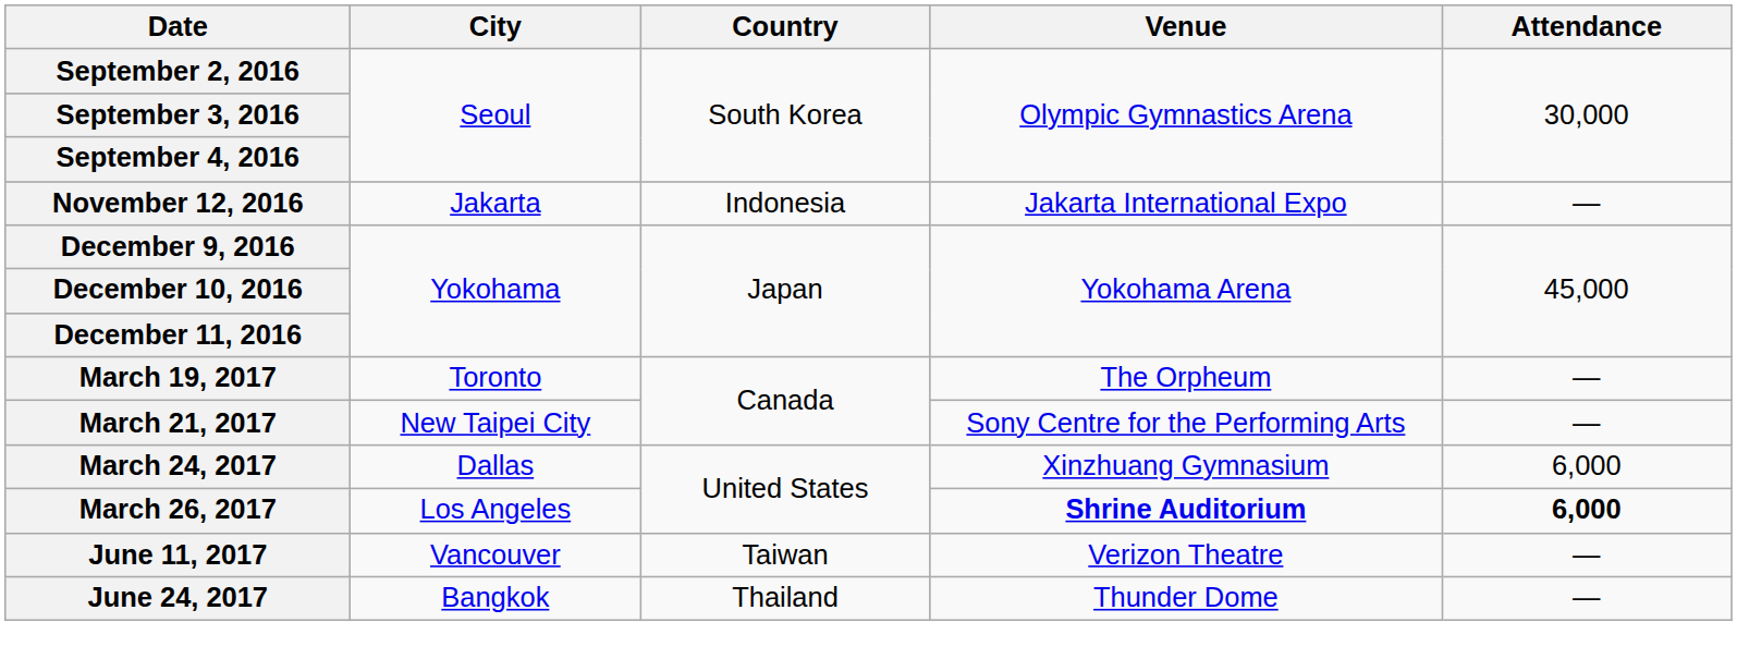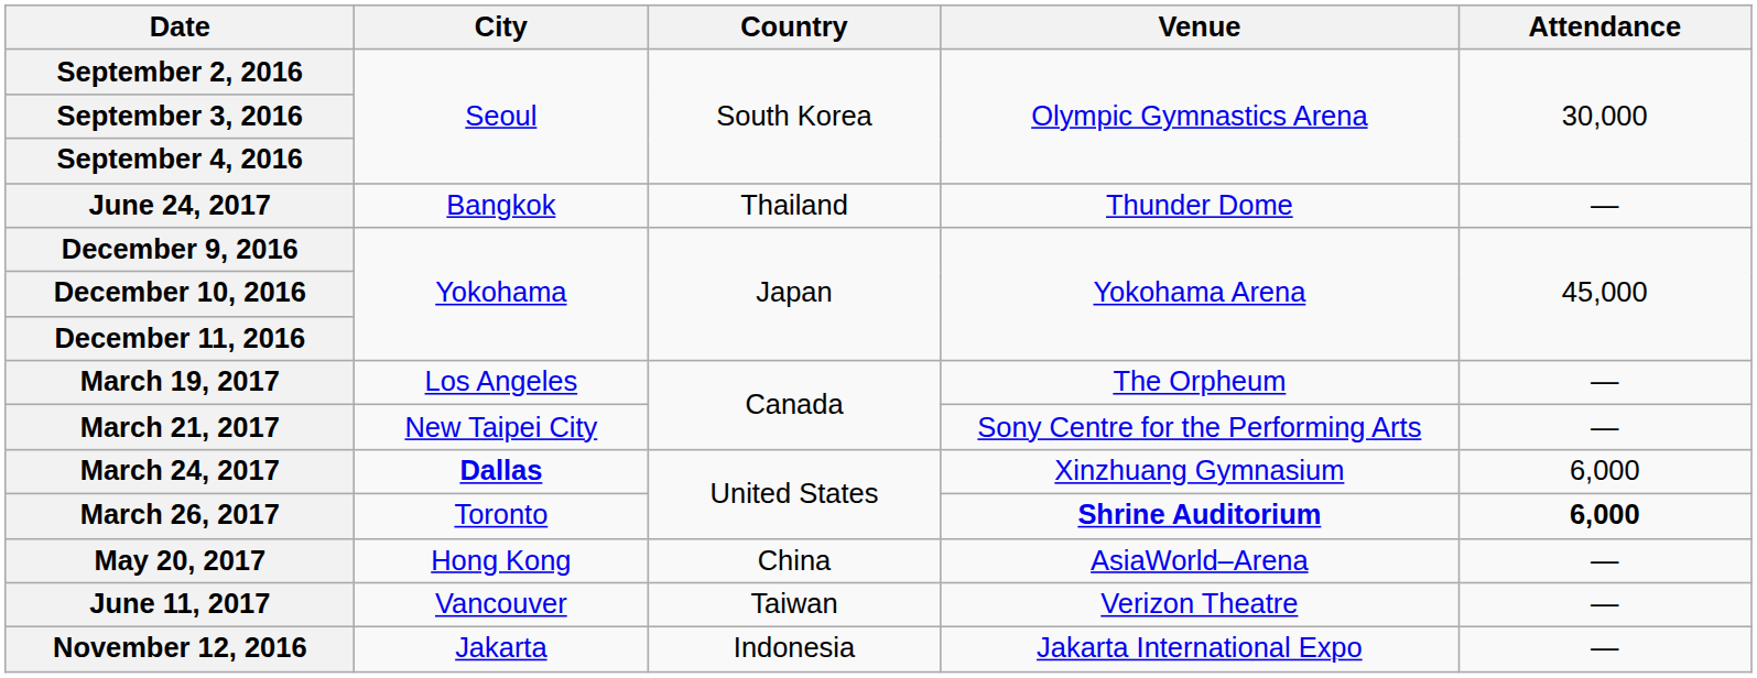rows swapped: November 12, 2016 <-> June 24, 2017
March 19, 2017 | City: Toronto -> Los Angeles
March 24, 2017 | City: normal -> bold
March 26, 2017 | City: Los Angeles -> Toronto
+ row: May 20, 2017 | Hong Kong | China | AsiaWorld–Arena | —
